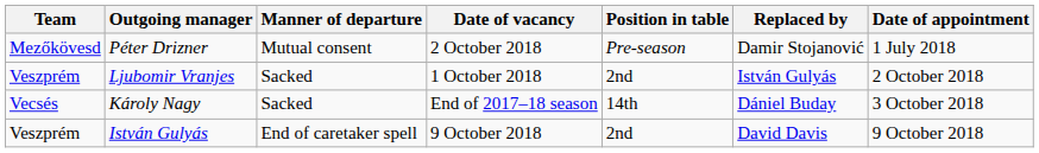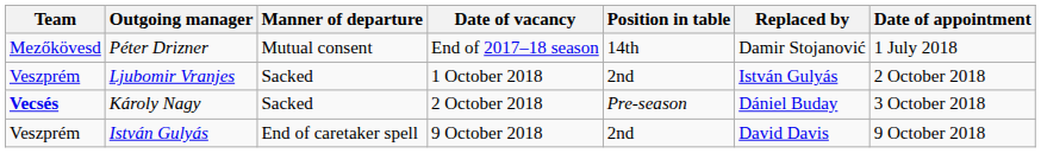Péter Drizner | Date of vacancy: 2 October 2018 -> End of 2017–18 season
Péter Drizner | Position in table: Pre-season -> 14th
Károly Nagy | Team: normal -> bold
Károly Nagy | Date of vacancy: End of 2017–18 season -> 2 October 2018
Károly Nagy | Position in table: 14th -> Pre-season
